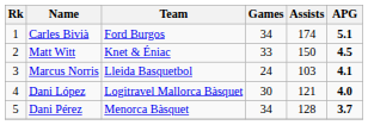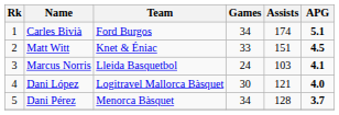Matt Witt | Assists: 150 -> 151
